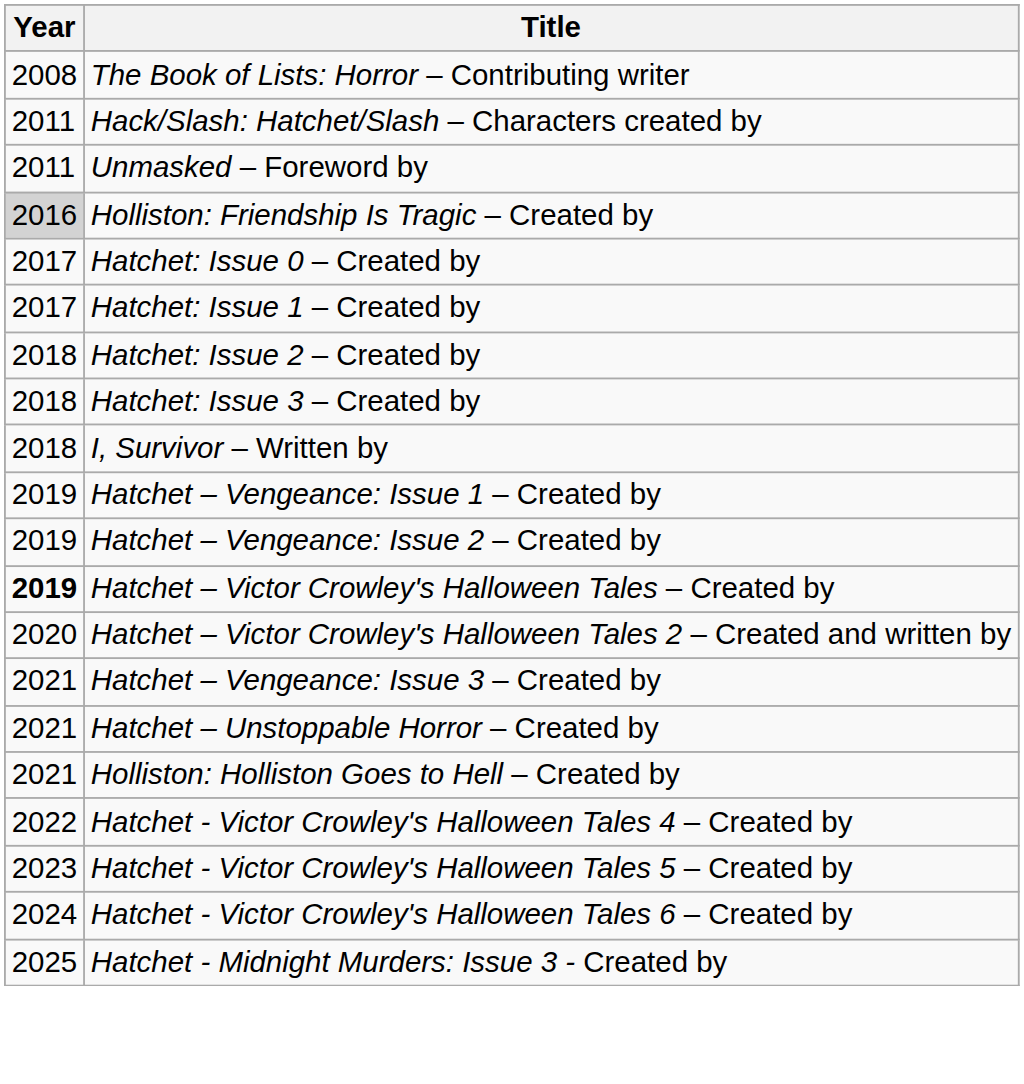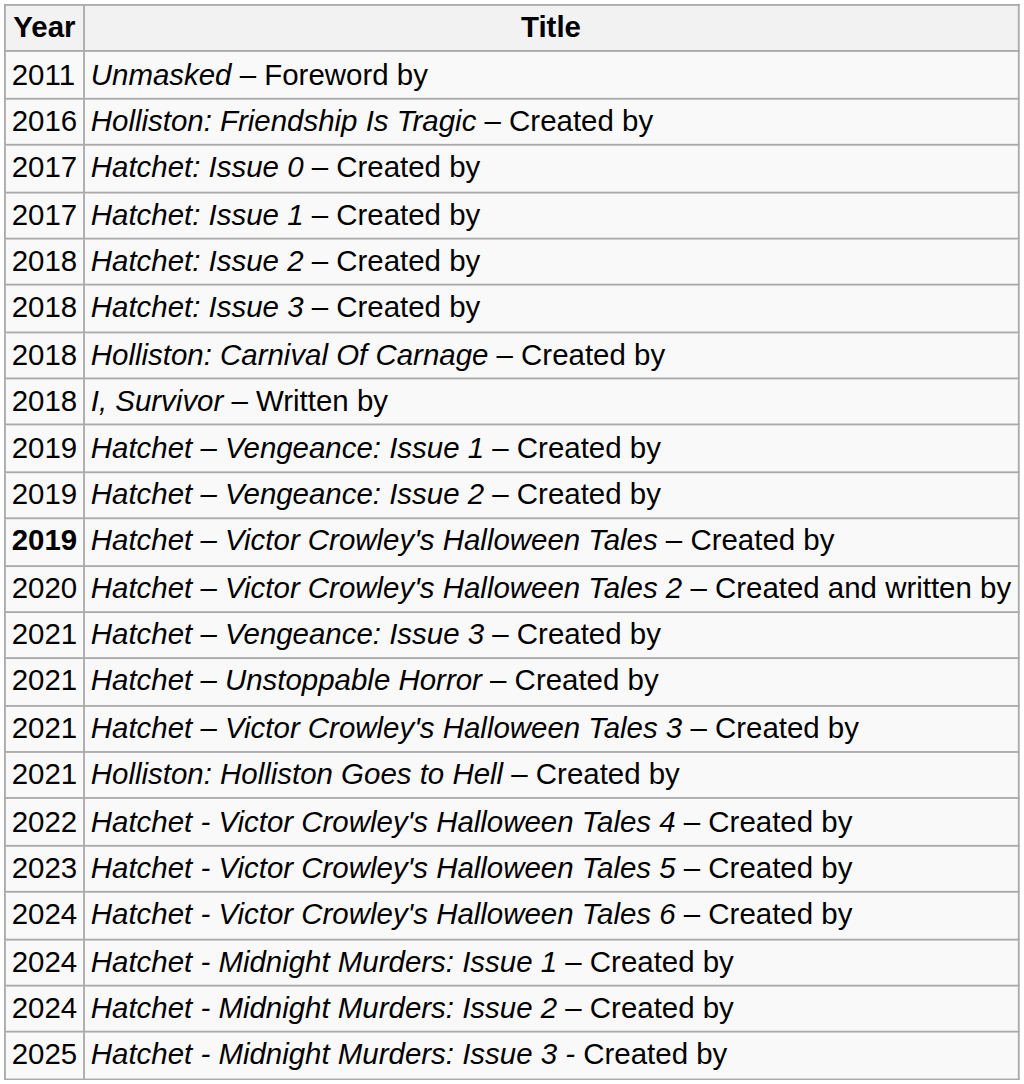- row: 2008 | The Book of Lists: Horror – Contributing writer
- row: 2011 | Hack/Slash: Hatchet/Slash – Characters created by
Holliston: Friendship Is Tragic – Created by | Year: lightgrey background -> no background
+ row: 2018 | Holliston: Carnival Of Carnage – Created by
+ row: 2021 | Hatchet – Victor Crowley's Halloween Tales 3 – Created by
+ row: 2024 | Hatchet - Midnight Murders: Issue 1 – Created by
+ row: 2024 | Hatchet - Midnight Murders: Issue 2 – Created by
